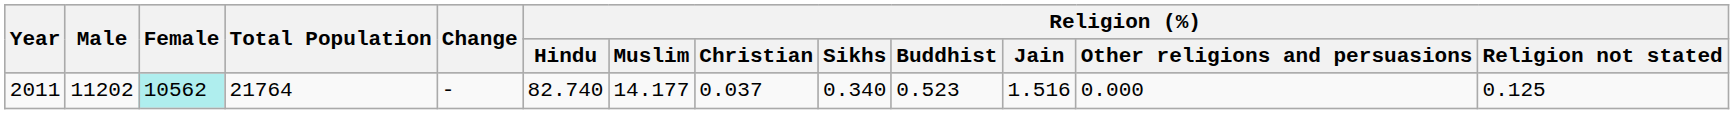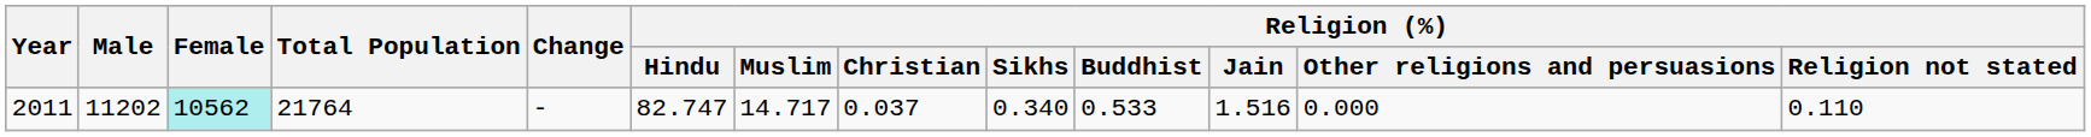2011 | Religion (%) / Hindu: 82.740 -> 82.747
2011 | Religion (%) / Muslim: 14.177 -> 14.717
2011 | Religion (%) / Buddhist: 0.523 -> 0.533
2011 | Religion (%) / Religion not stated: 0.125 -> 0.110
